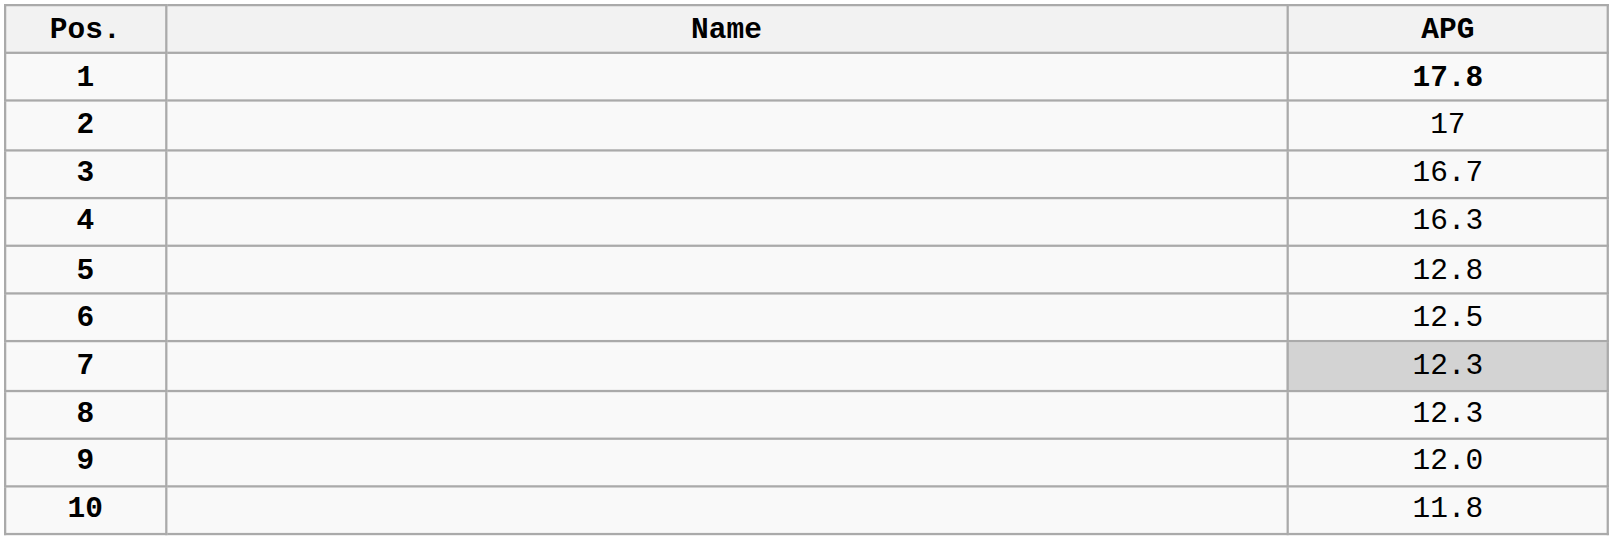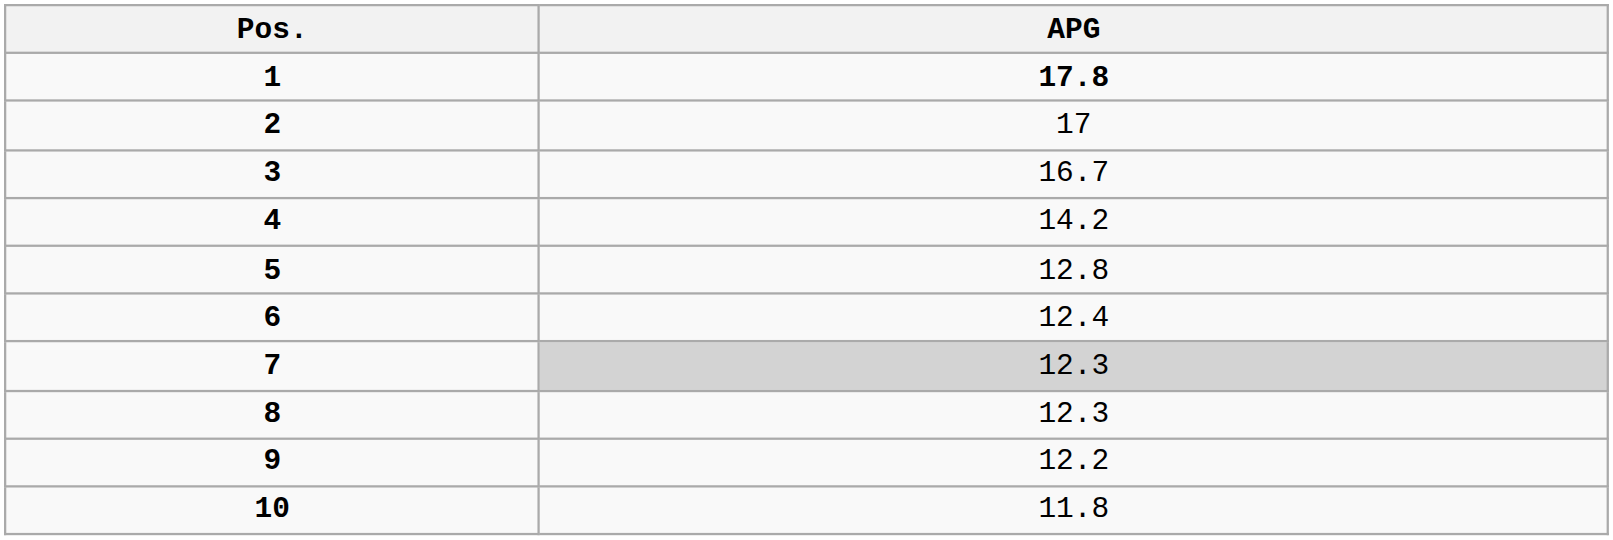- column: Name
4 | APG: 16.3 -> 14.2
6 | APG: 12.5 -> 12.4
9 | APG: 12.0 -> 12.2
